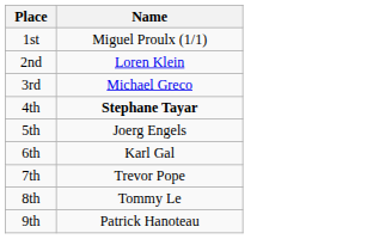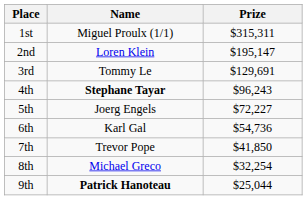+ column: Prize | $315,311 | $195,147 | $129,691 | $96,243 | $72,227 | $54,736 | $41,850 | $32,254 | $25,044
3rd | Name: Michael Greco -> Tommy Le
8th | Name: Tommy Le -> Michael Greco
9th | Name: normal -> bold
